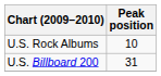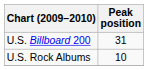rows swapped: U.S. Billboard 200 <-> U.S. Rock Albums
